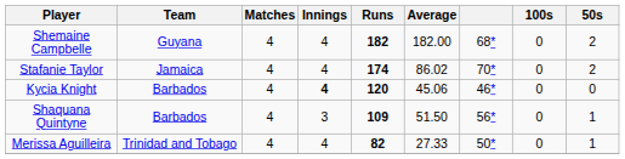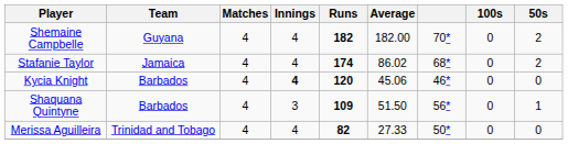Shemaine Campbelle | column 7: 68* -> 70*
Stafanie Taylor | column 7: 70* -> 68*
Merissa Aguilleira | 50s: 1 -> 0
